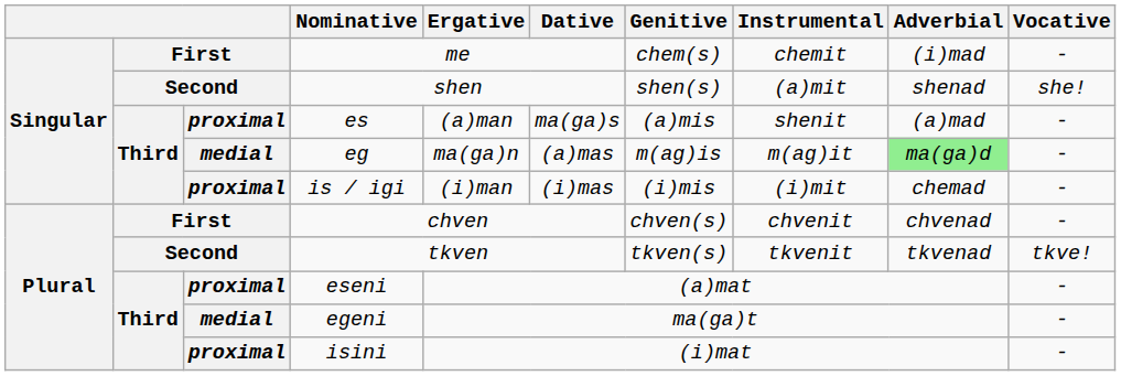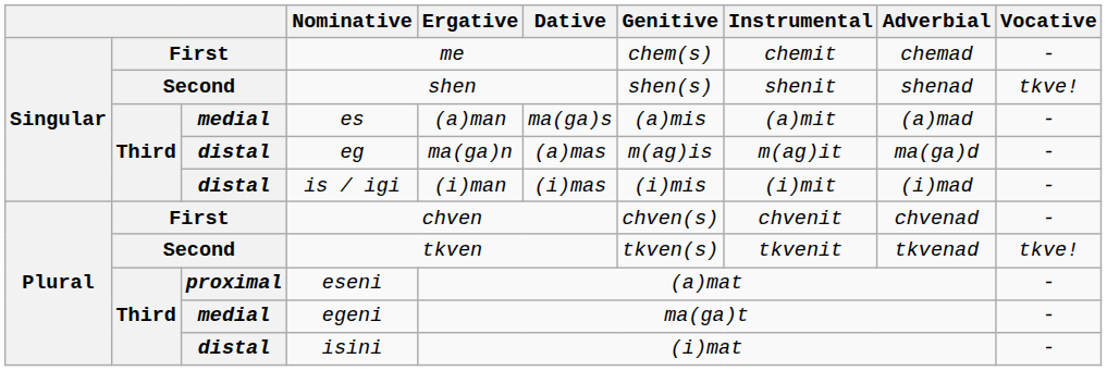me | Adverbial: (i)mad -> chemad
shen | Instrumental: (a)mit -> shenit
shen | Vocative: she! -> tkve!
es | column 3: proximal -> medial
es | Instrumental: shenit -> (a)mit
eg | column 3: medial -> distal
eg | Adverbial: lightgreen background -> no background
is / igi | column 3: proximal -> distal
is / igi | Adverbial: chemad -> (i)mad
isini | column 3: proximal -> distal
